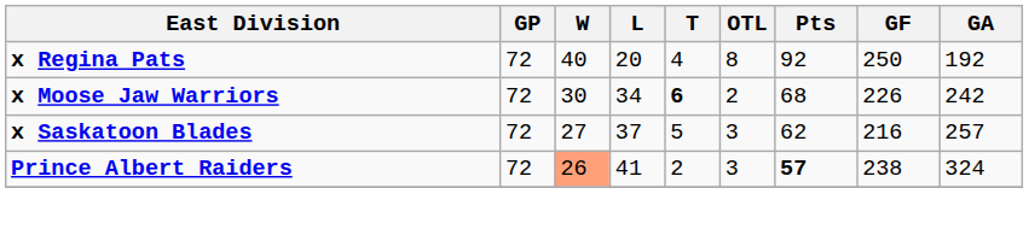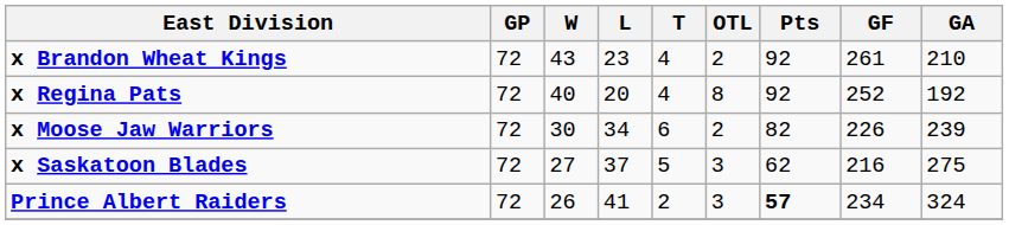+ row: x Brandon Wheat Kings | 72 | 43 | 23 | 4 | 2 | 92 | 261 | 210
x Regina Pats | GF: 250 -> 252
x Moose Jaw Warriors | T: bold -> normal
x Moose Jaw Warriors | Pts: 68 -> 82
x Moose Jaw Warriors | GA: 242 -> 239
x Saskatoon Blades | GA: 257 -> 275
Prince Albert Raiders | W: lightsalmon background -> no background
Prince Albert Raiders | GF: 238 -> 234
